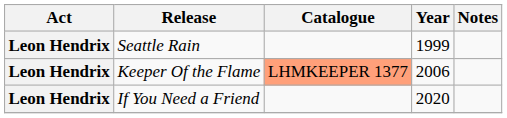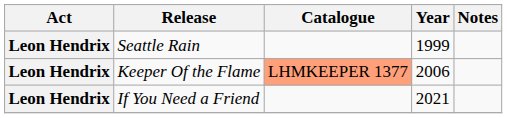If You Need a Friend | Year: 2020 -> 2021
